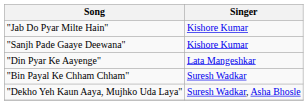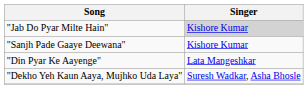"Jab Do Pyar Milte Hain" | Singer: no background -> lightgrey background
- row: "Bin Payal Ke Chham Chham" | Suresh Wadkar
